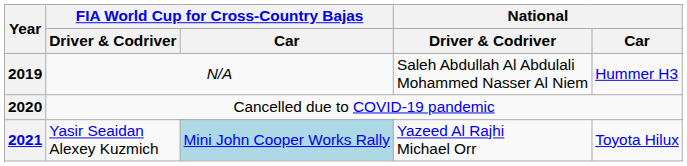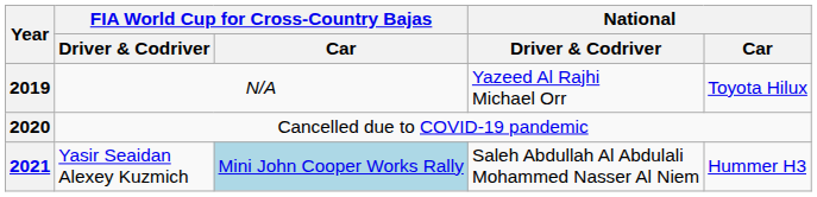2019 | National / Driver & Codriver: Saleh Abdullah Al Abdulali Mohammed Nasser Al Niem -> Yazeed Al Rajhi Michael Orr
2019 | National / Car: Hummer H3 -> Toyota Hilux
2021 | National / Driver & Codriver: Yazeed Al Rajhi Michael Orr -> Saleh Abdullah Al Abdulali Mohammed Nasser Al Niem
2021 | National / Car: Toyota Hilux -> Hummer H3
